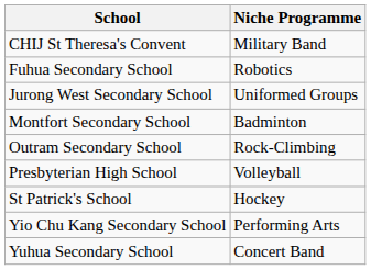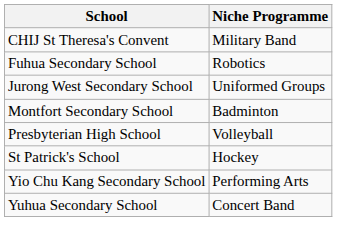- row: Outram Secondary School | Rock-Climbing
